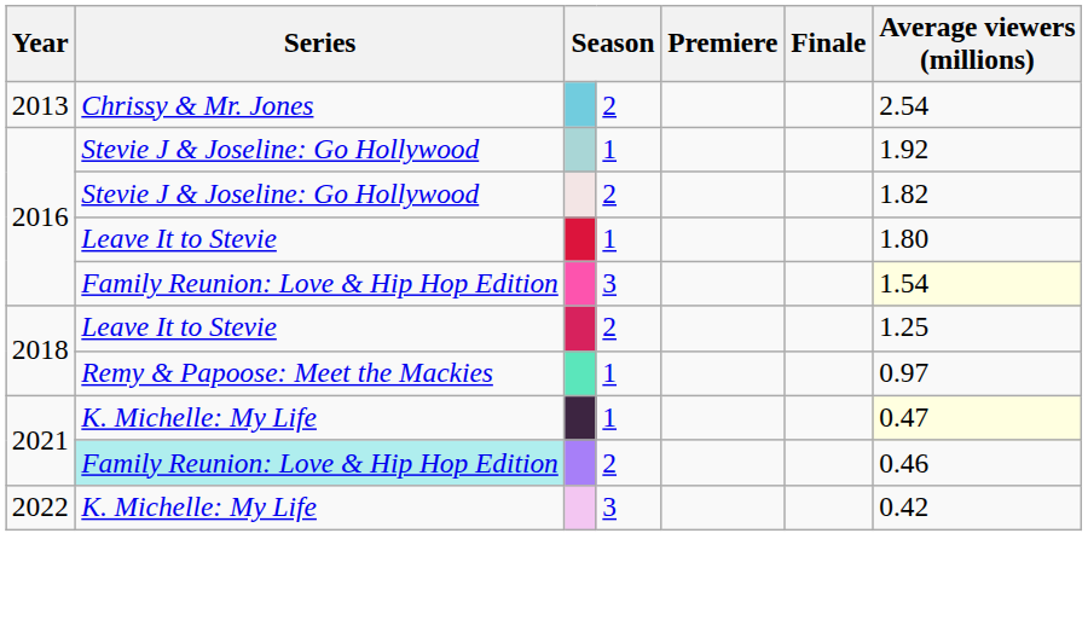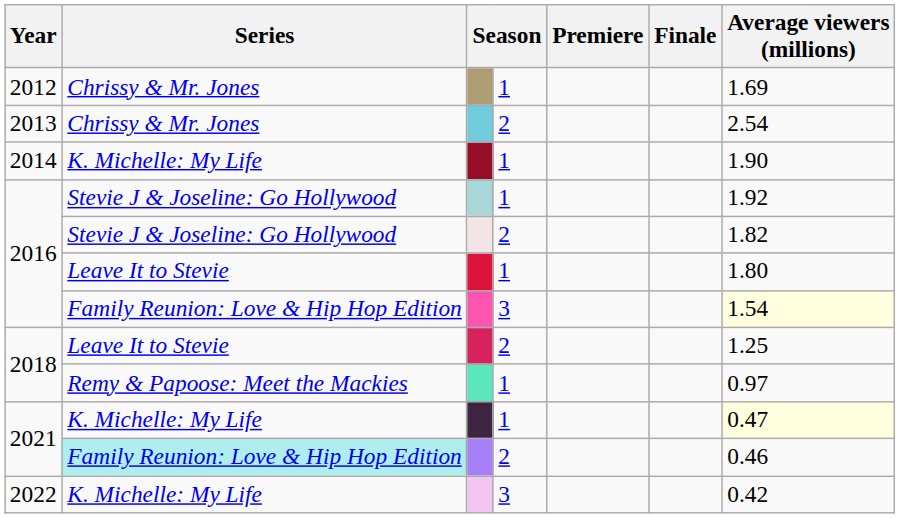+ row: 2012 | Chrissy & Mr. Jones | 1 | 1.69
+ row: 2014 | K. Michelle: My Life | 1 | 1.90
